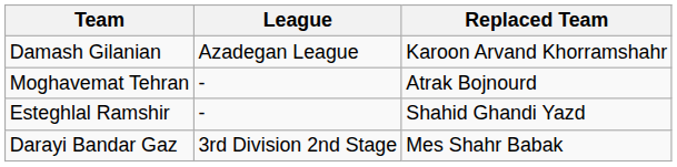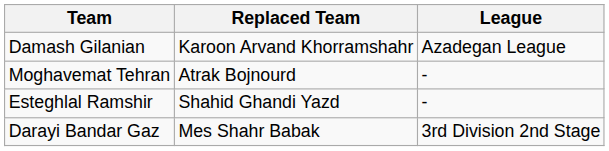columns swapped: Replaced Team <-> League
